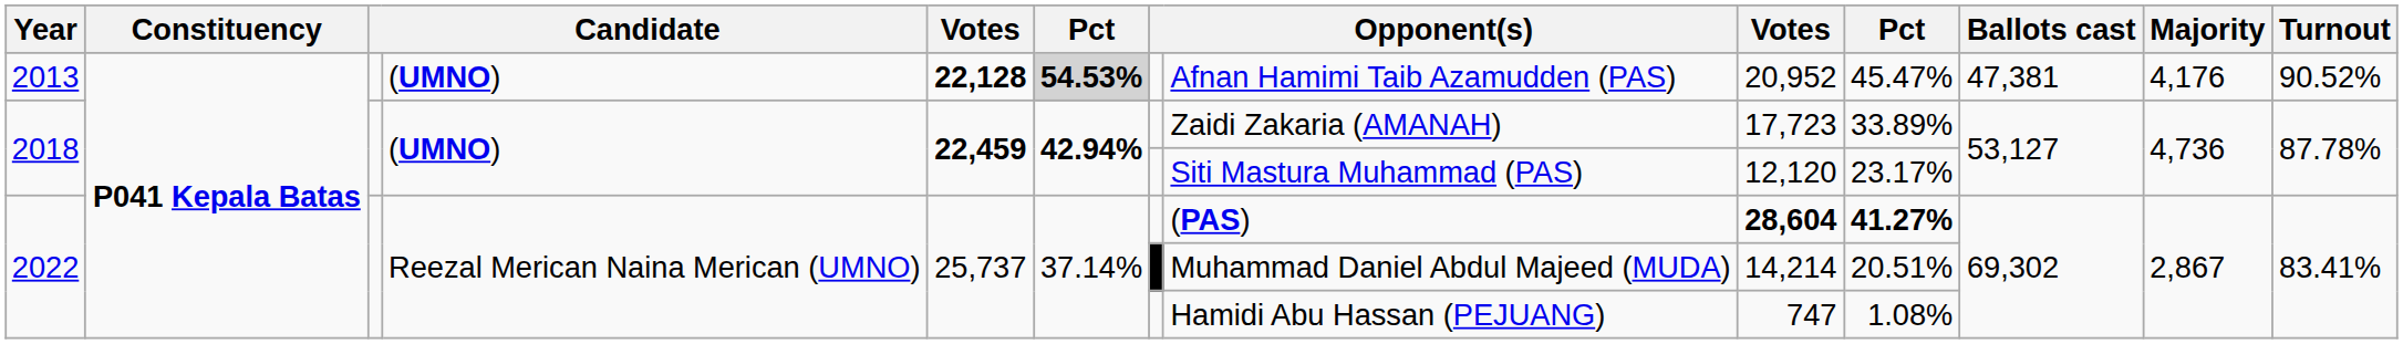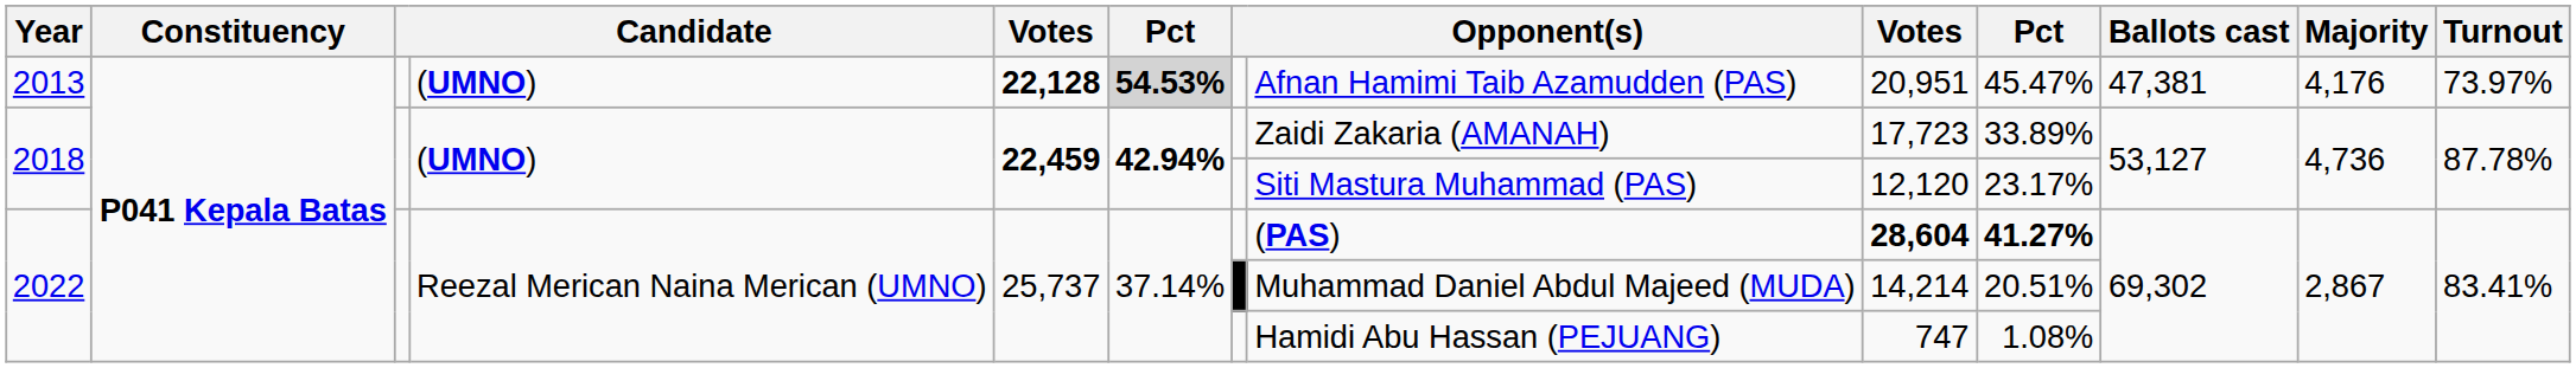2013 | column 9: 20,952 -> 20,951
2013 | Turnout: 90.52% -> 73.97%
